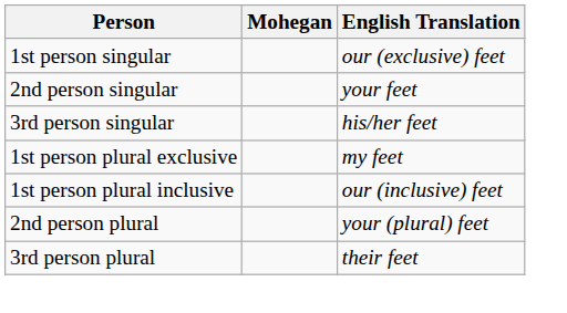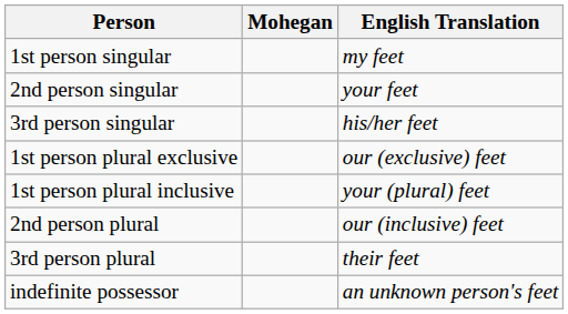1st person singular | English Translation: our (exclusive) feet -> my feet
1st person plural exclusive | English Translation: my feet -> our (exclusive) feet
1st person plural inclusive | English Translation: our (inclusive) feet -> your (plural) feet
2nd person plural | English Translation: your (plural) feet -> our (inclusive) feet
+ row: indefinite possessor | an unknown person's feet
